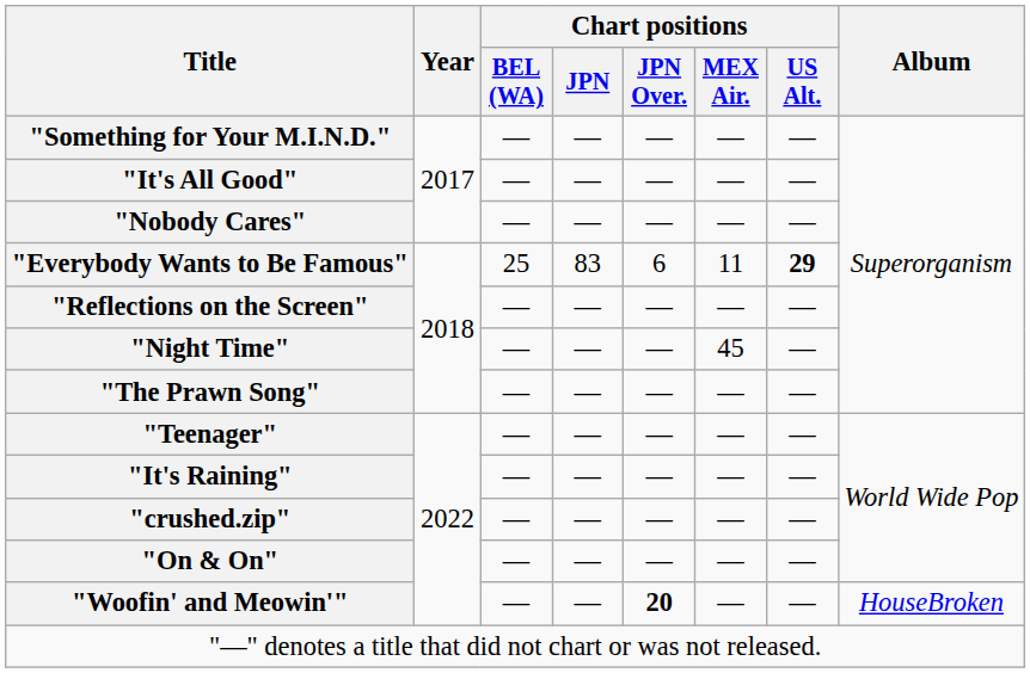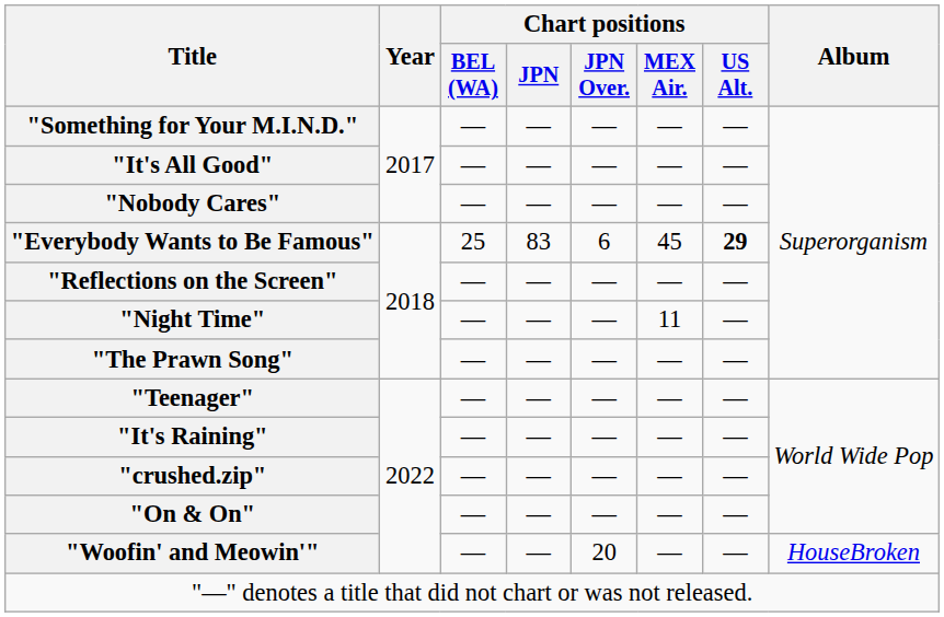"Everybody Wants to Be Famous" | Chart positions / MEX Air.: 11 -> 45
"Night Time" | Chart positions / MEX Air.: 45 -> 11
"Woofin' and Meowin'" | Chart positions / JPN Over.: bold -> normal
